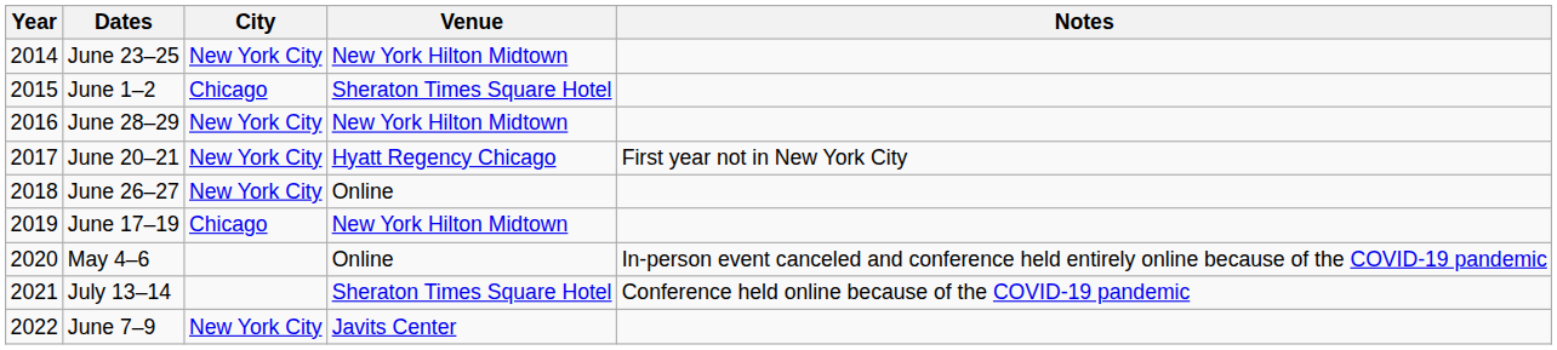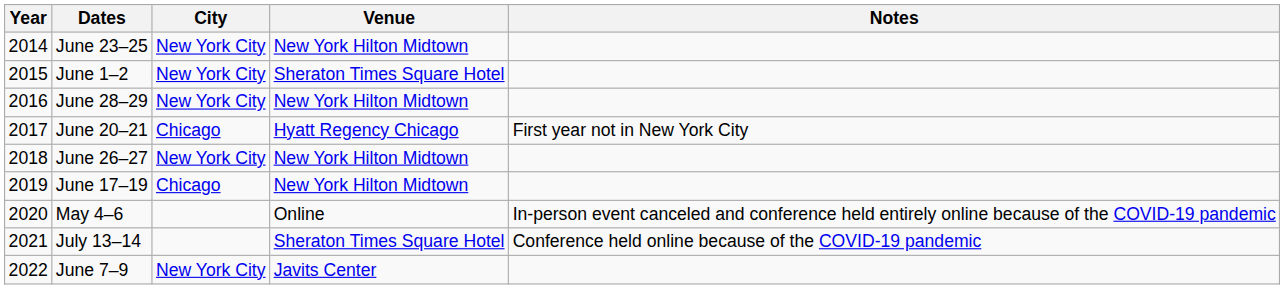June 1–2 | City: Chicago -> New York City
June 20–21 | City: New York City -> Chicago
June 26–27 | Venue: Online -> New York Hilton Midtown
